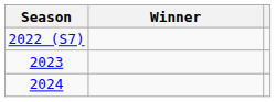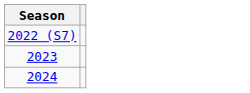- column: Winner
